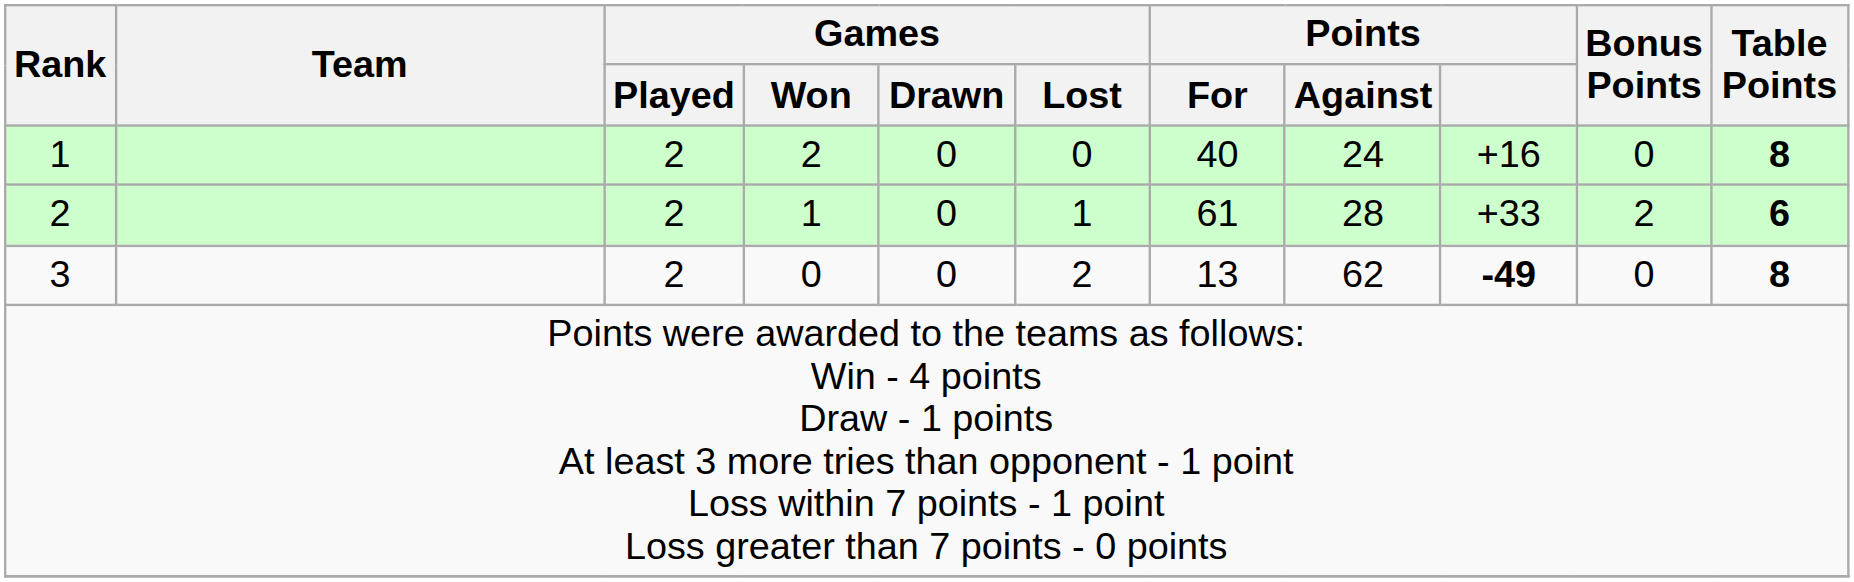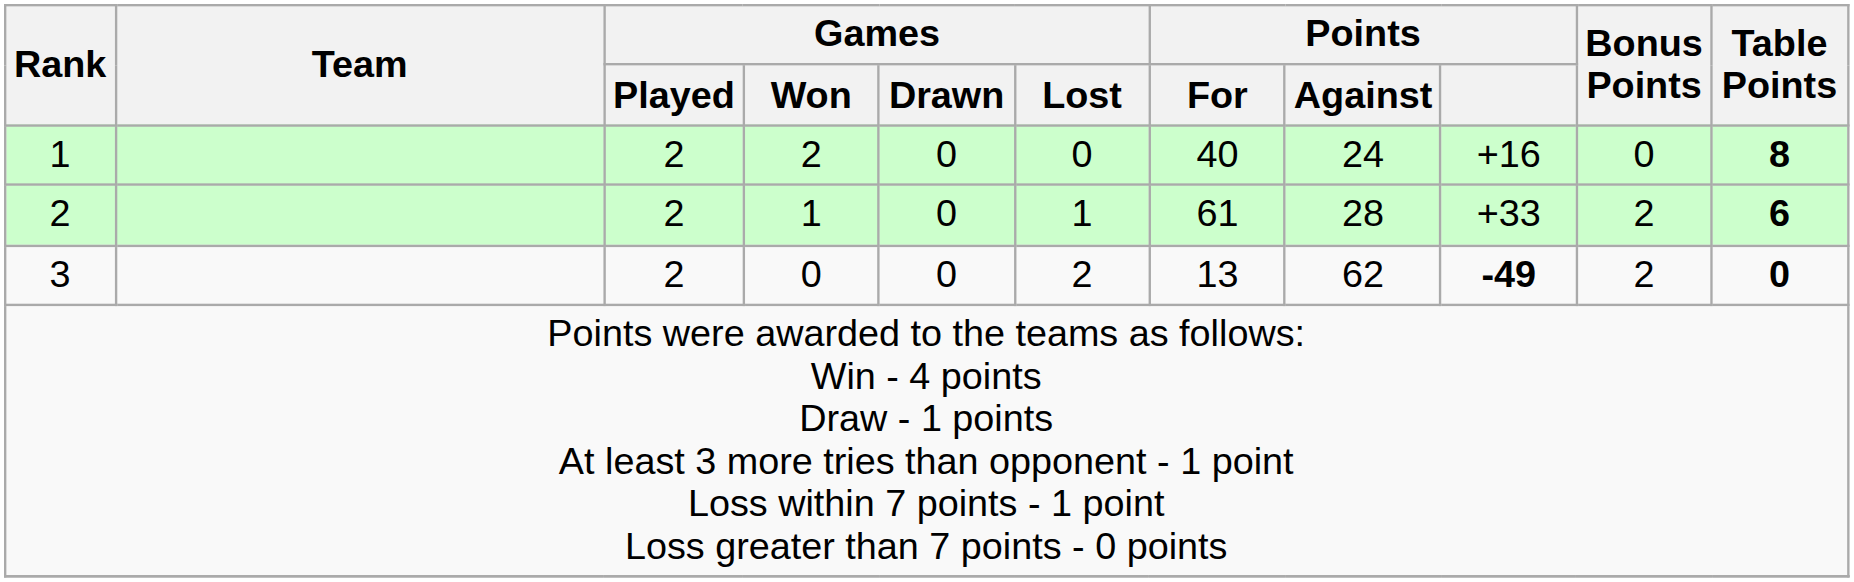3 | Bonus Points: 0 -> 2
3 | Table Points: 8 -> 0
